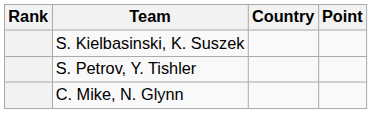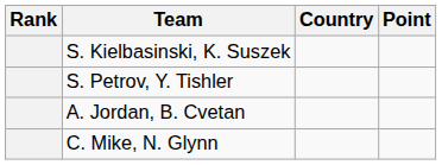+ row: A. Jordan, B. Cvetan
